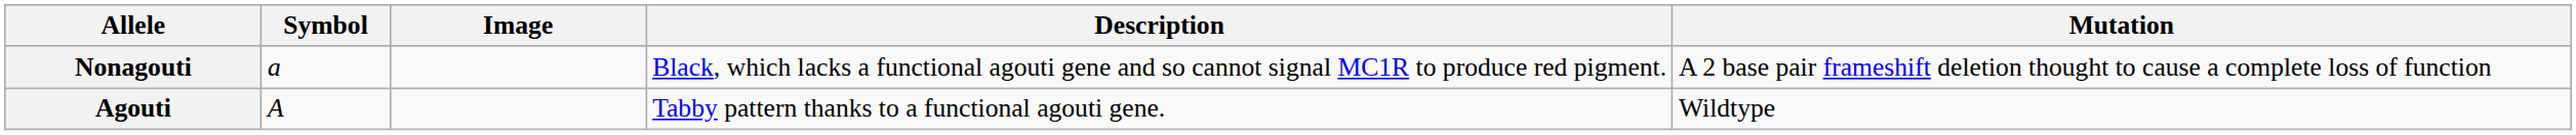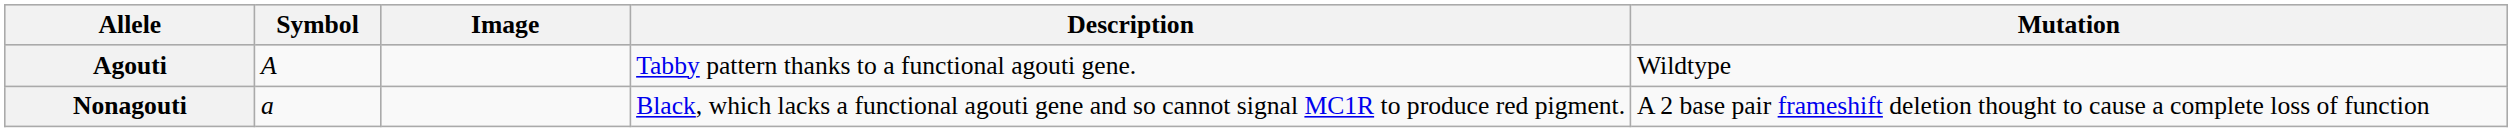rows swapped: Agouti <-> Nonagouti
